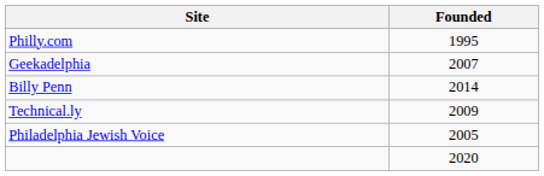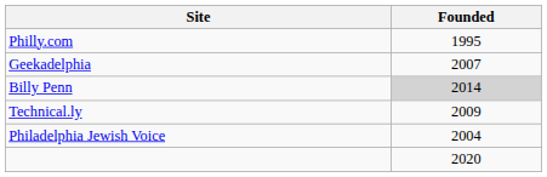Billy Penn | Founded: no background -> lightgrey background
Philadelphia Jewish Voice | Founded: 2005 -> 2004
